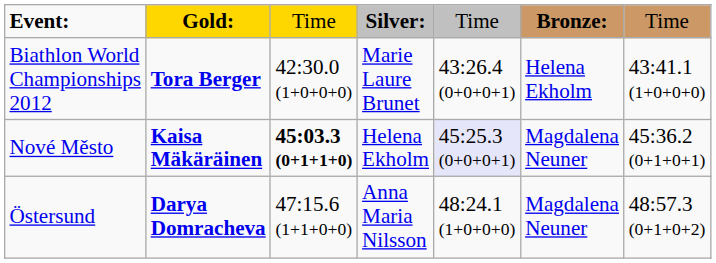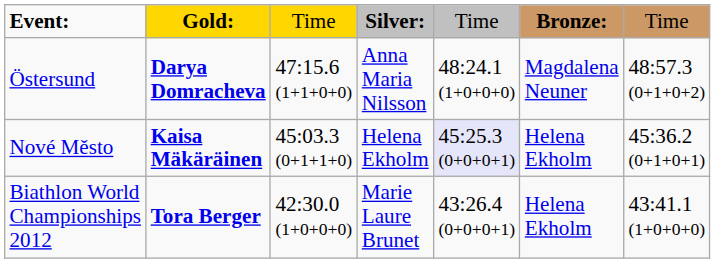rows swapped: Östersund <-> Biathlon World Championships 2012
Nové Město | column 3: bold -> normal
Nové Město | column 6: Magdalena Neuner -> Helena Ekholm
